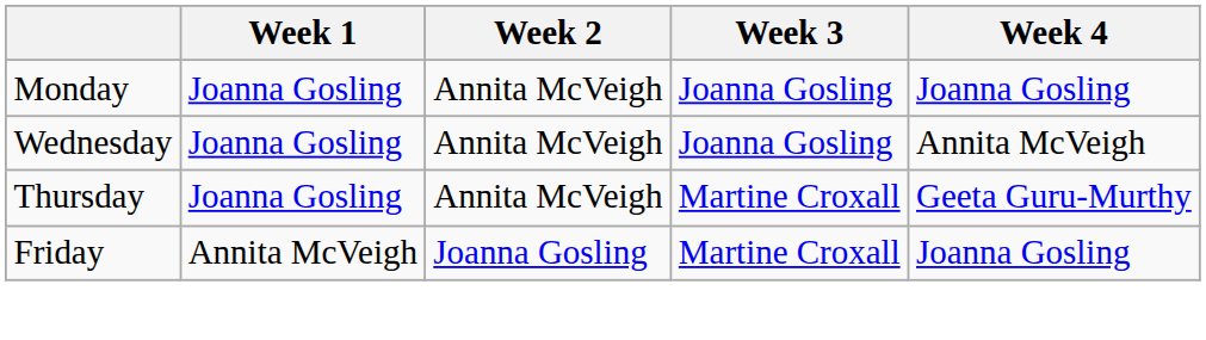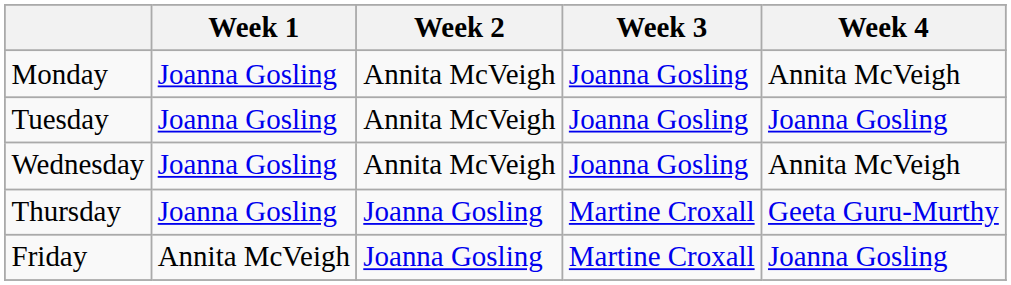Monday | Week 4: Joanna Gosling -> Annita McVeigh
+ row: Tuesday | Joanna Gosling | Annita McVeigh | Joanna Gosling | Joanna Gosling
Thursday | Week 2: Annita McVeigh -> Joanna Gosling
